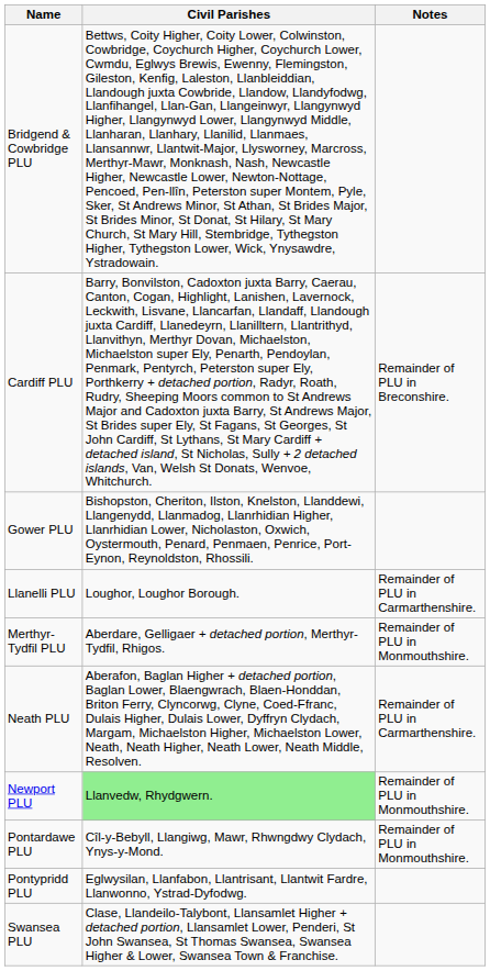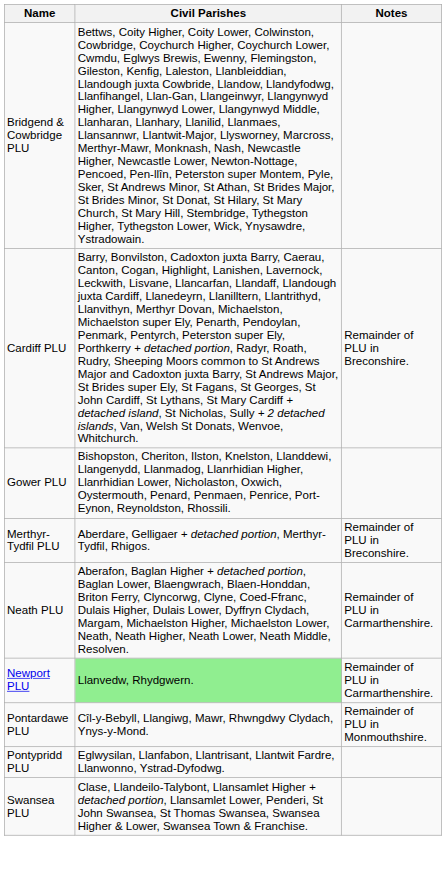- row: Llanelli PLU | Loughor, Loughor Borough. | Remainder of PLU in Carmarthenshire.
Merthyr-Tydfil PLU | Notes: Remainder of PLU in Monmouthshire. -> Remainder of PLU in Breconshire.
Newport PLU | Notes: Remainder of PLU in Monmouthshire. -> Remainder of PLU in Carmarthenshire.
